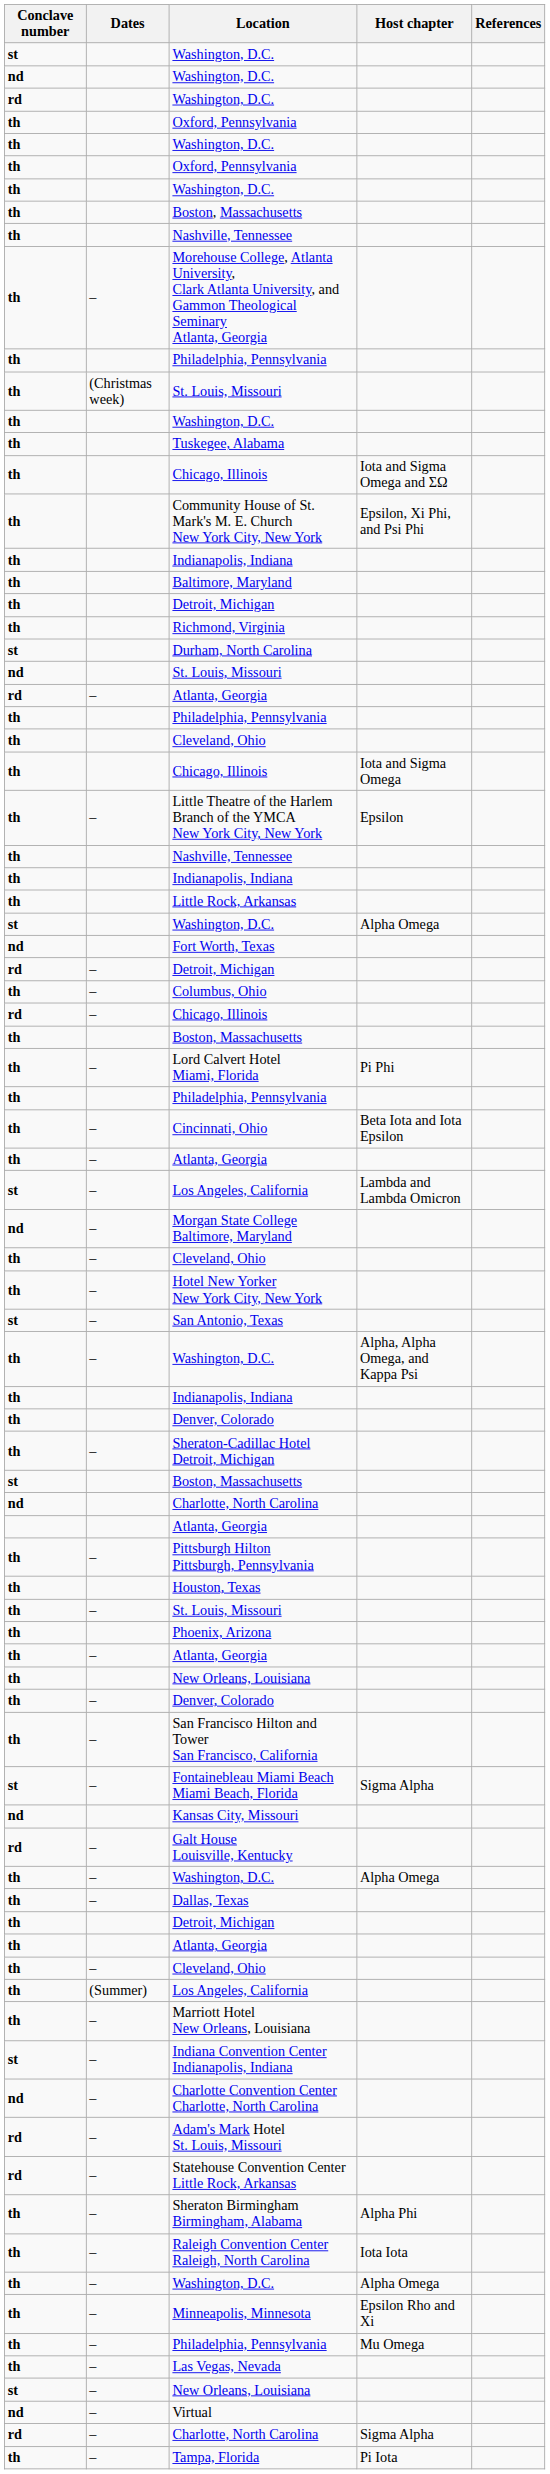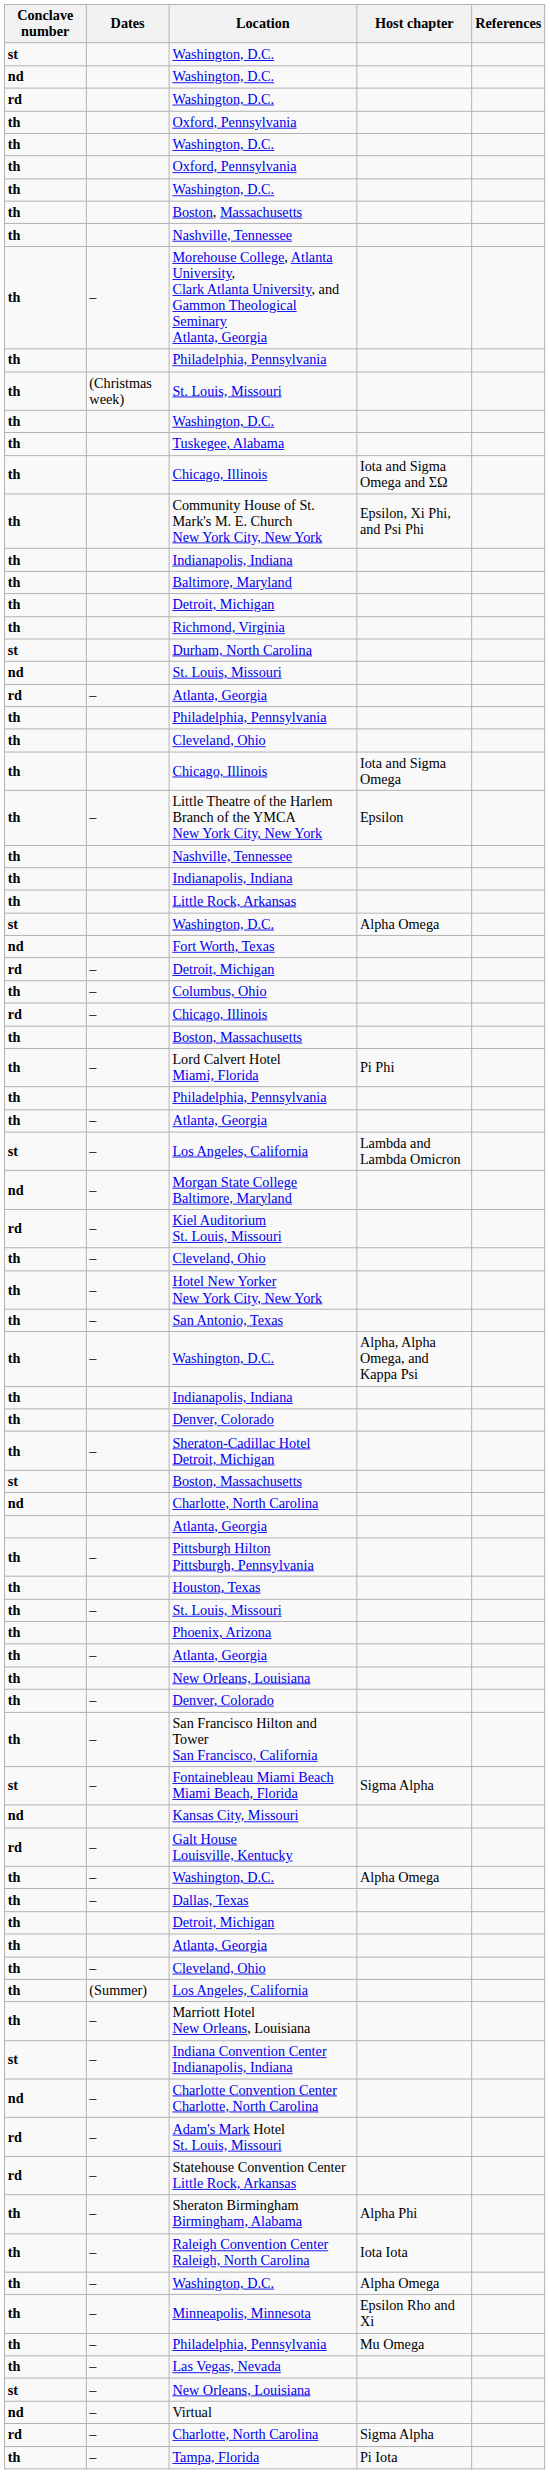- row: th | – | Cincinnati, Ohio | Beta Iota and Iota Epsilon
+ row: rd | – | Kiel Auditorium St. Louis, Missouri
San Antonio, Texas | Conclave number: st -> th
